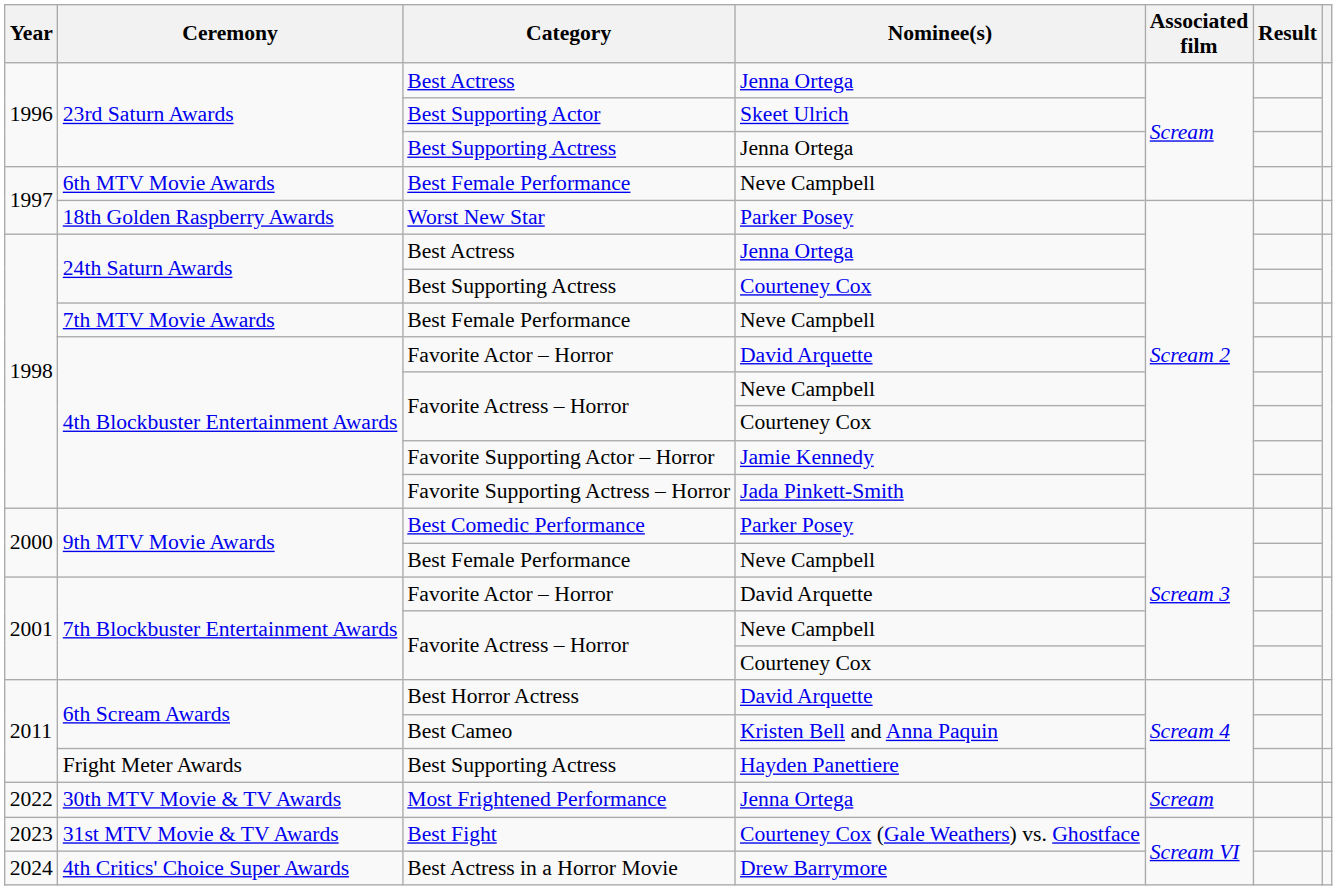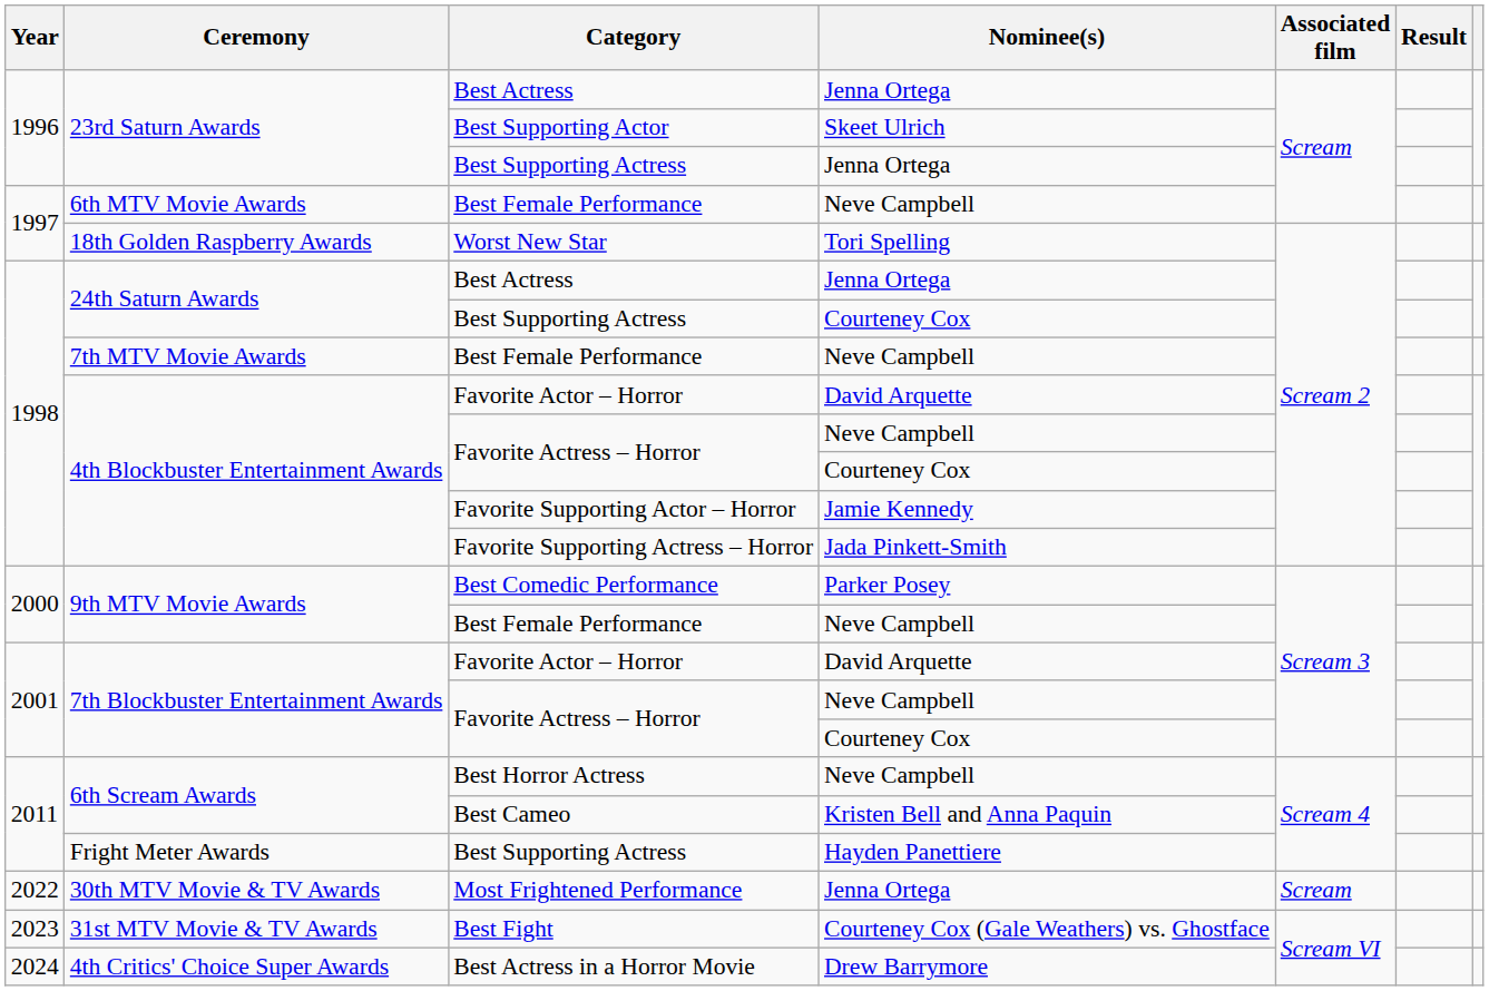Worst New Star | Nominee(s): Parker Posey -> Tori Spelling
Best Horror Actress | Nominee(s): David Arquette -> Neve Campbell
